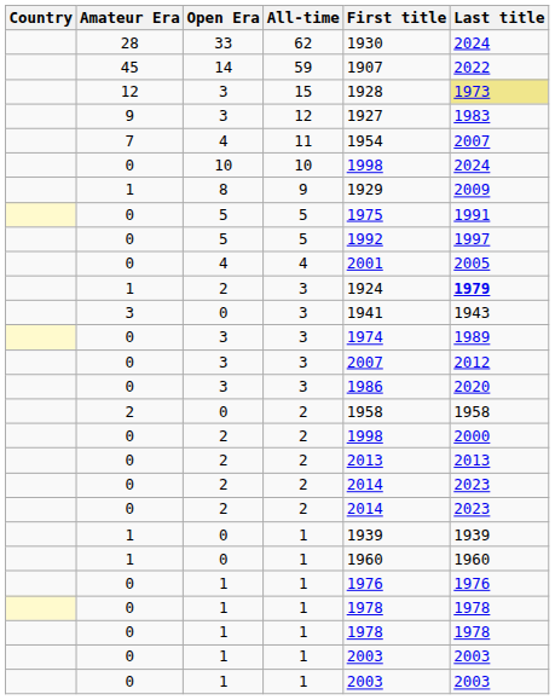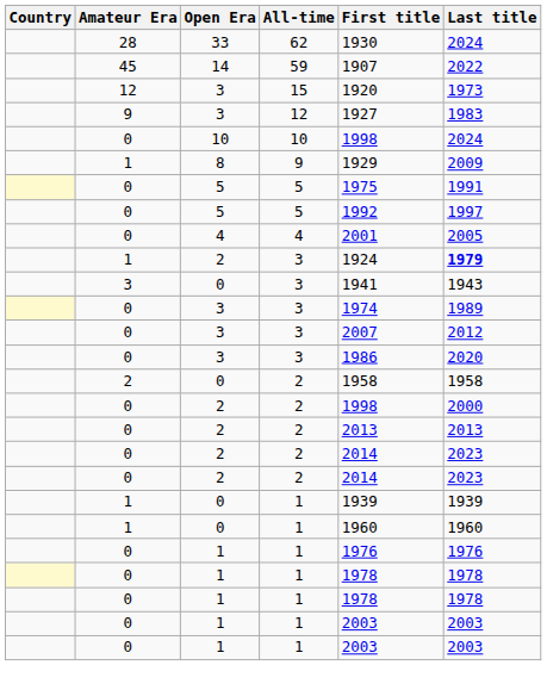15 | First title: 1928 -> 1920
15 | Last title: khaki background -> no background
- row: 7 | 4 | 11 | 1954 | 2007
